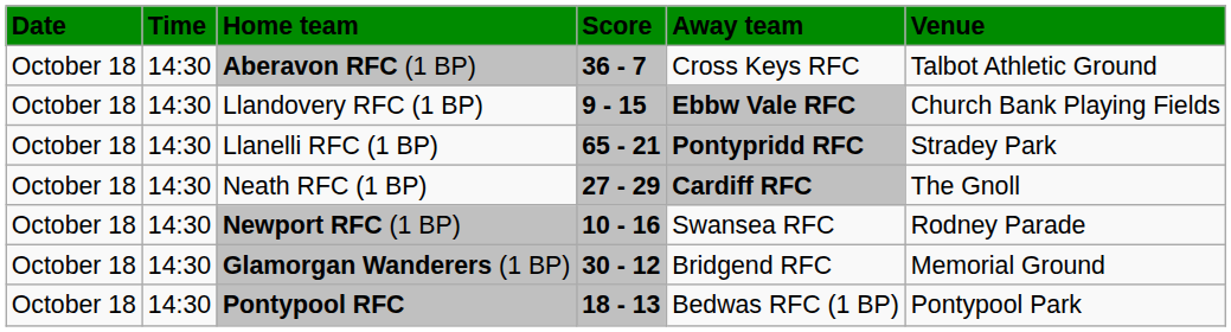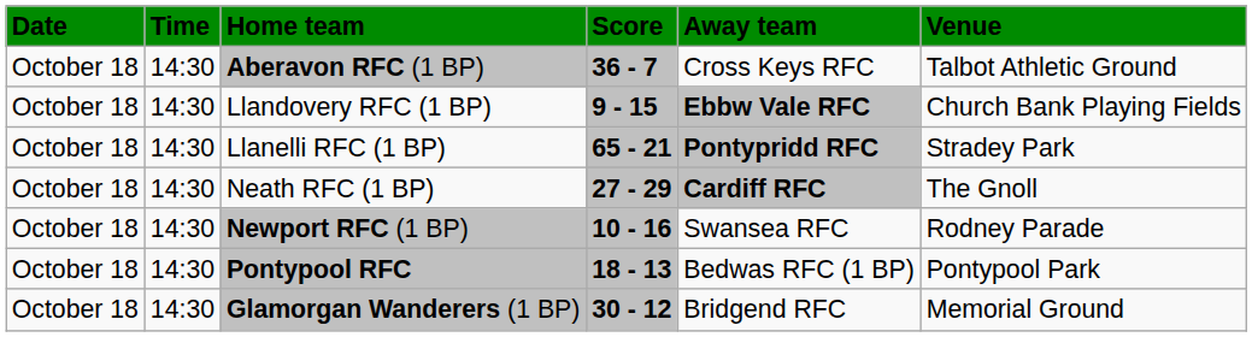rows swapped: Pontypool RFC <-> Glamorgan Wanderers (1 BP)
